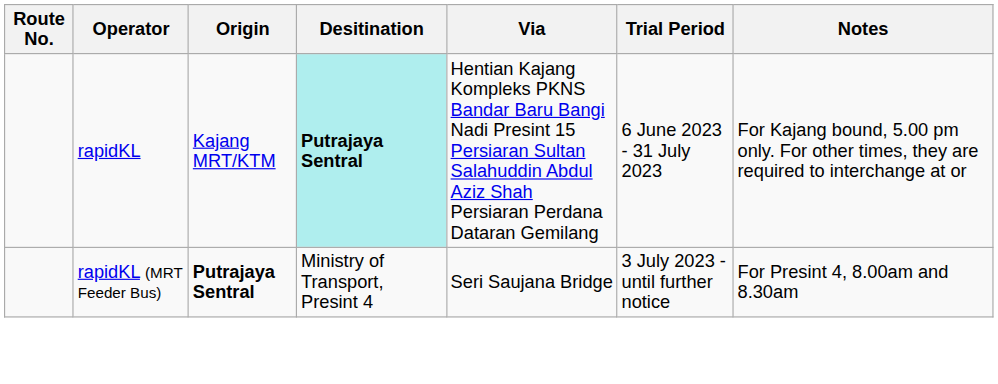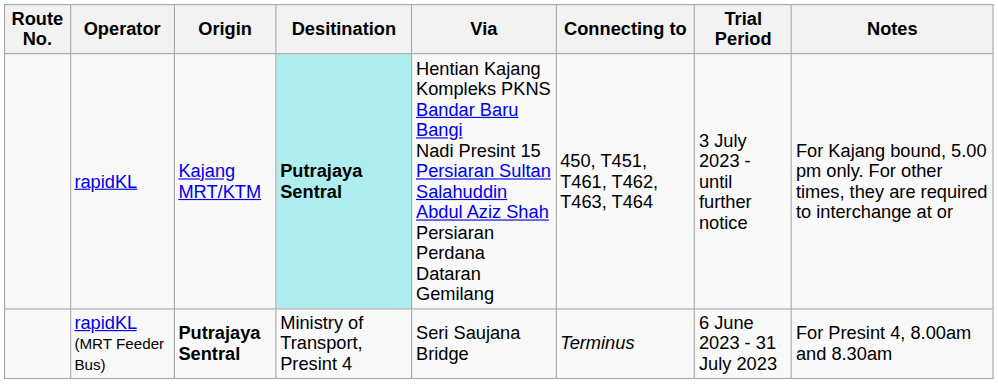+ column: Connecting to | 450, T451, T461, T462, T463, T464 | Terminus
rapidKL | Trial Period: 6 June 2023 - 31 July 2023 -> 3 July 2023 - until further notice
rapidKL (MRT Feeder Bus) | Trial Period: 3 July 2023 - until further notice -> 6 June 2023 - 31 July 2023
